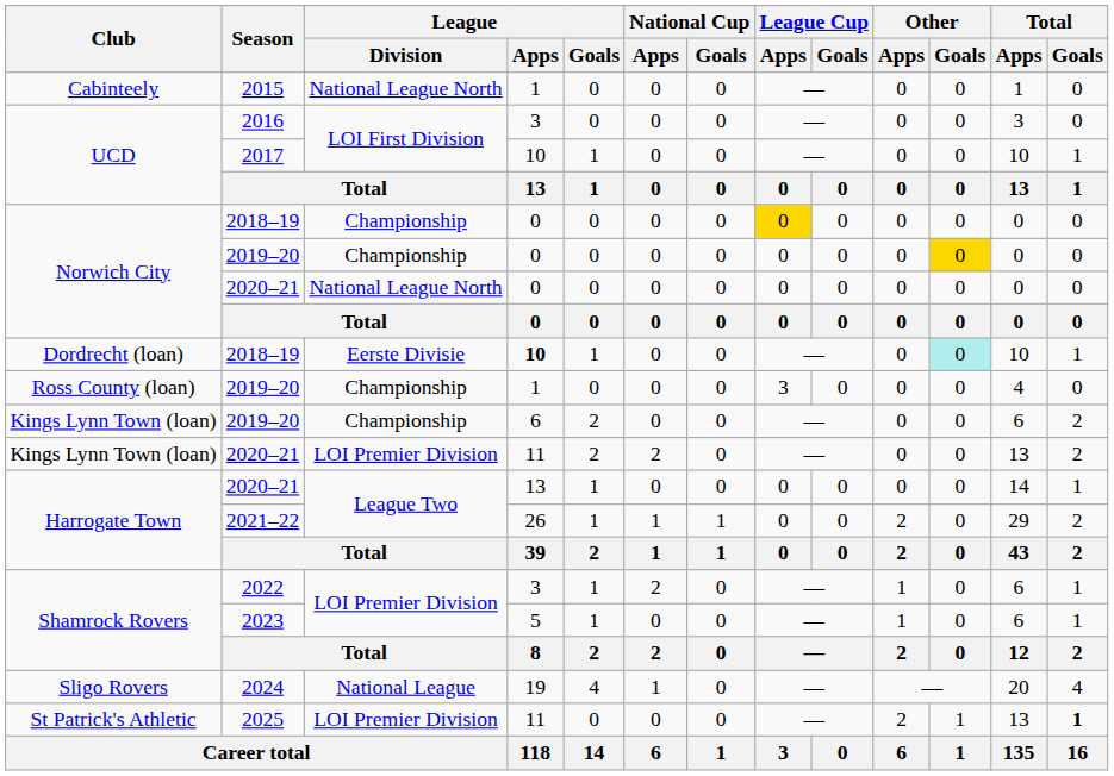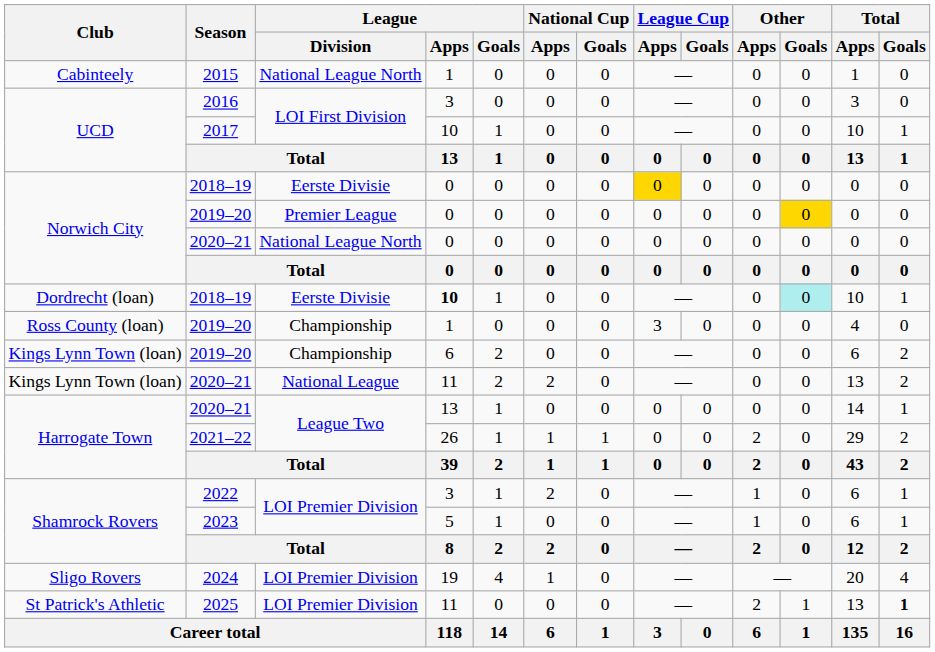Norwich City / 2018–19 | League / Division: Championship -> Eerste Divisie
Norwich City / 2019–20 | League / Division: Championship -> Premier League
Kings Lynn Town (loan) / 2020–21 | League / Division: LOI Premier Division -> National League
2024 | League / Division: National League -> LOI Premier Division
